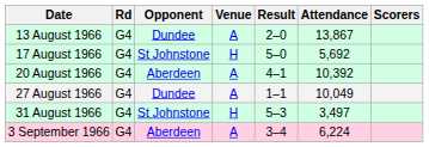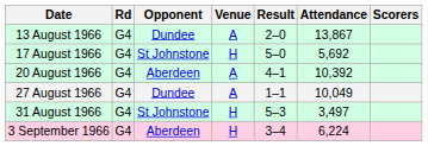3 September 1966 | Venue: A -> H
